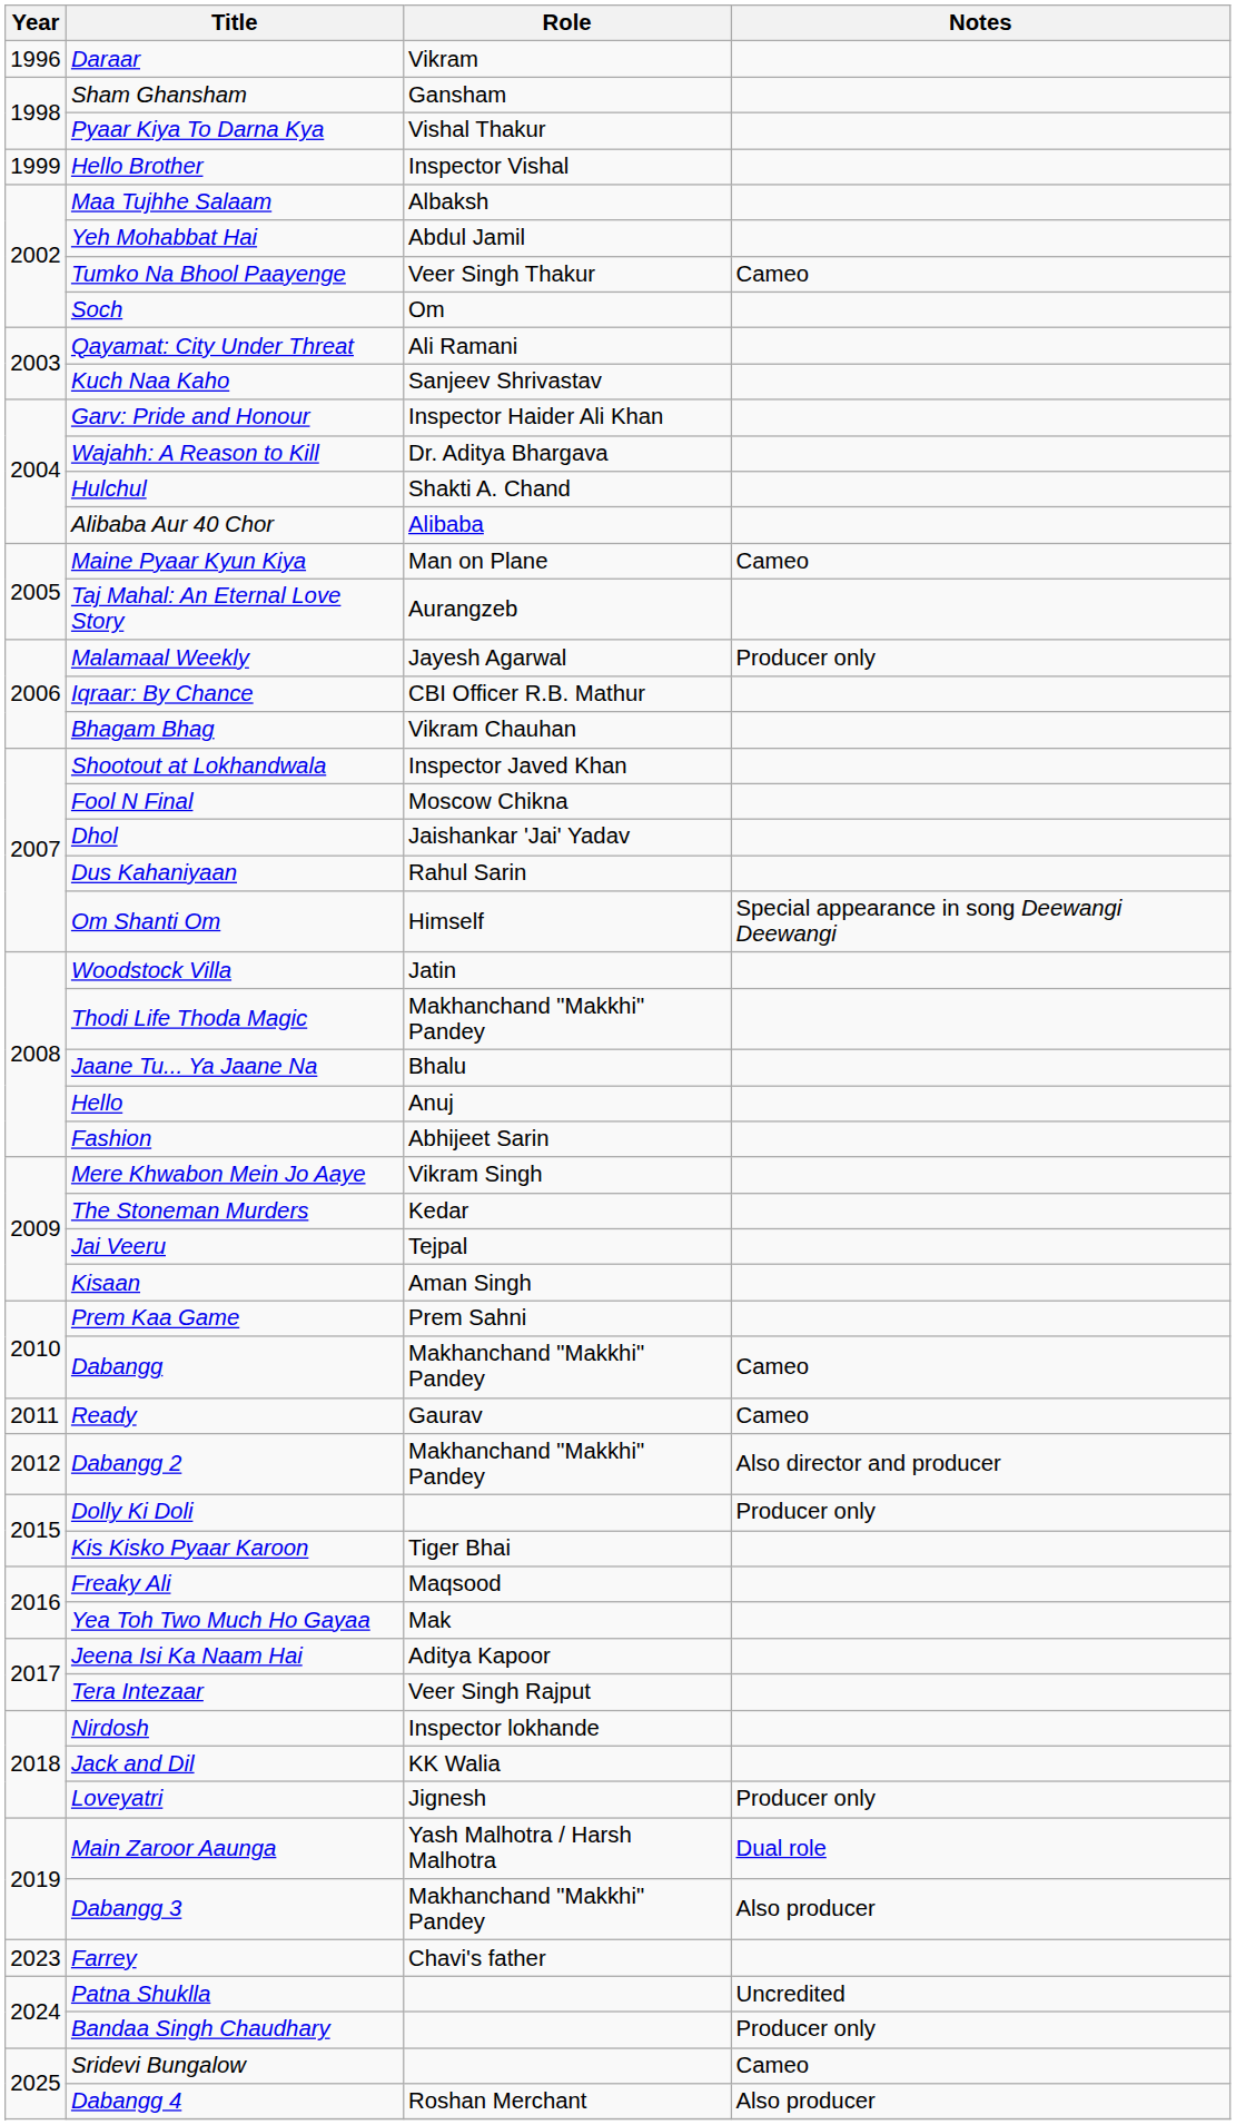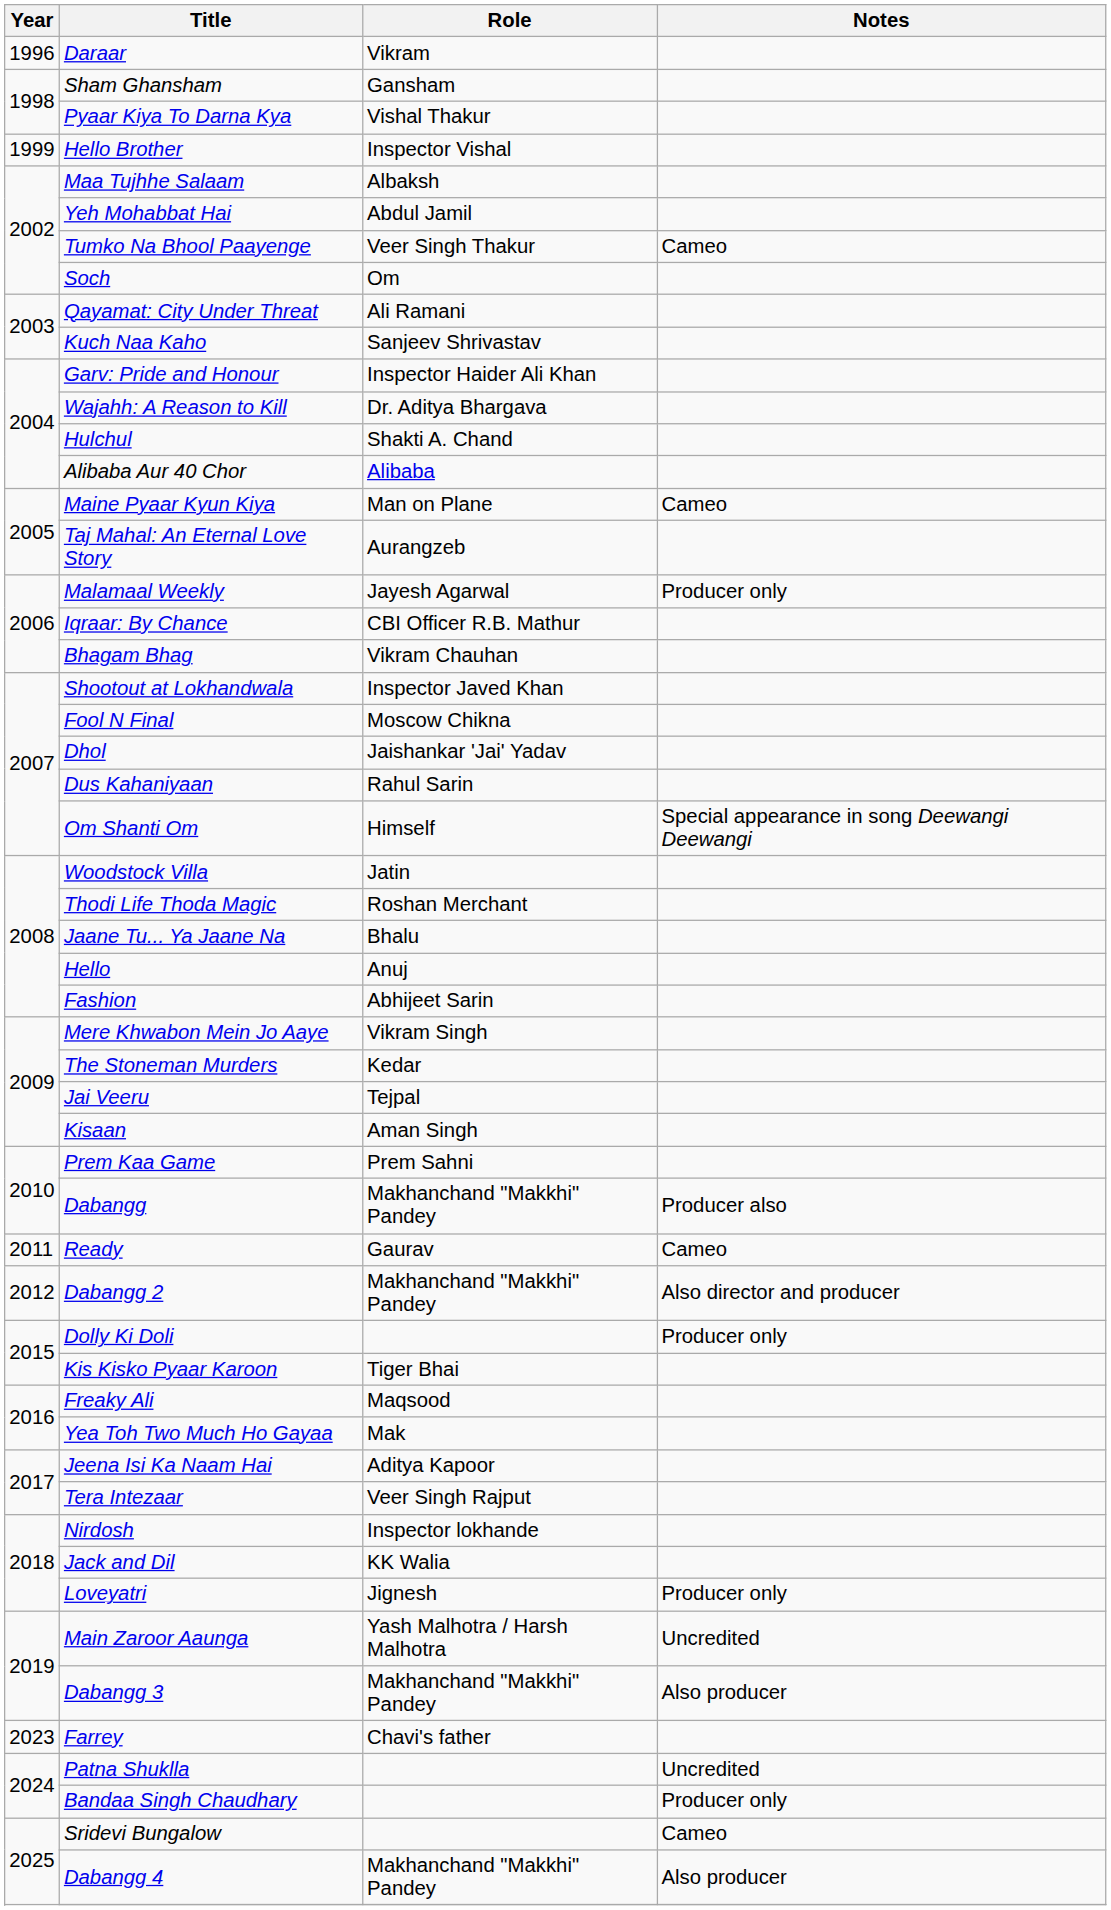Thodi Life Thoda Magic | Role: Makhanchand "Makkhi" Pandey -> Roshan Merchant
Dabangg | Notes: Cameo -> Producer also
Main Zaroor Aaunga | Notes: Dual role -> Uncredited
Dabangg 4 | Role: Roshan Merchant -> Makhanchand "Makkhi" Pandey
